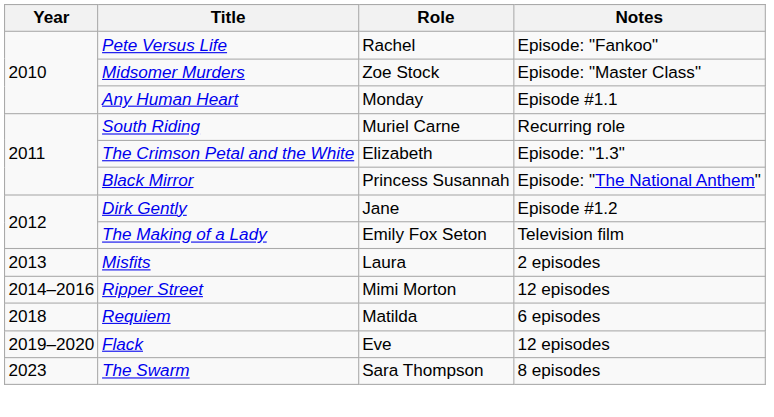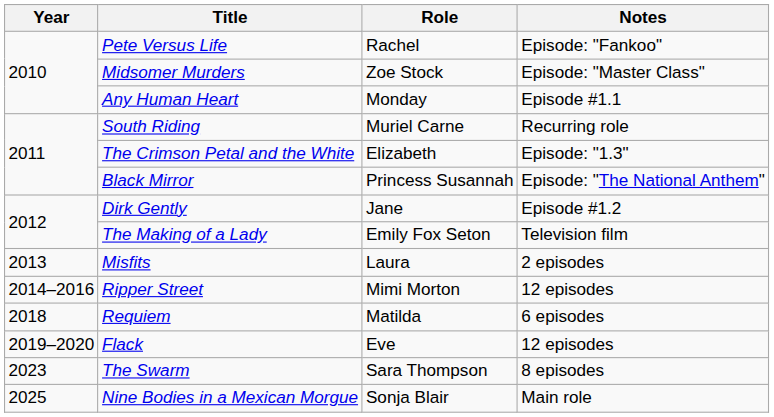+ row: 2025 | Nine Bodies in a Mexican Morgue | Sonja Blair | Main role
